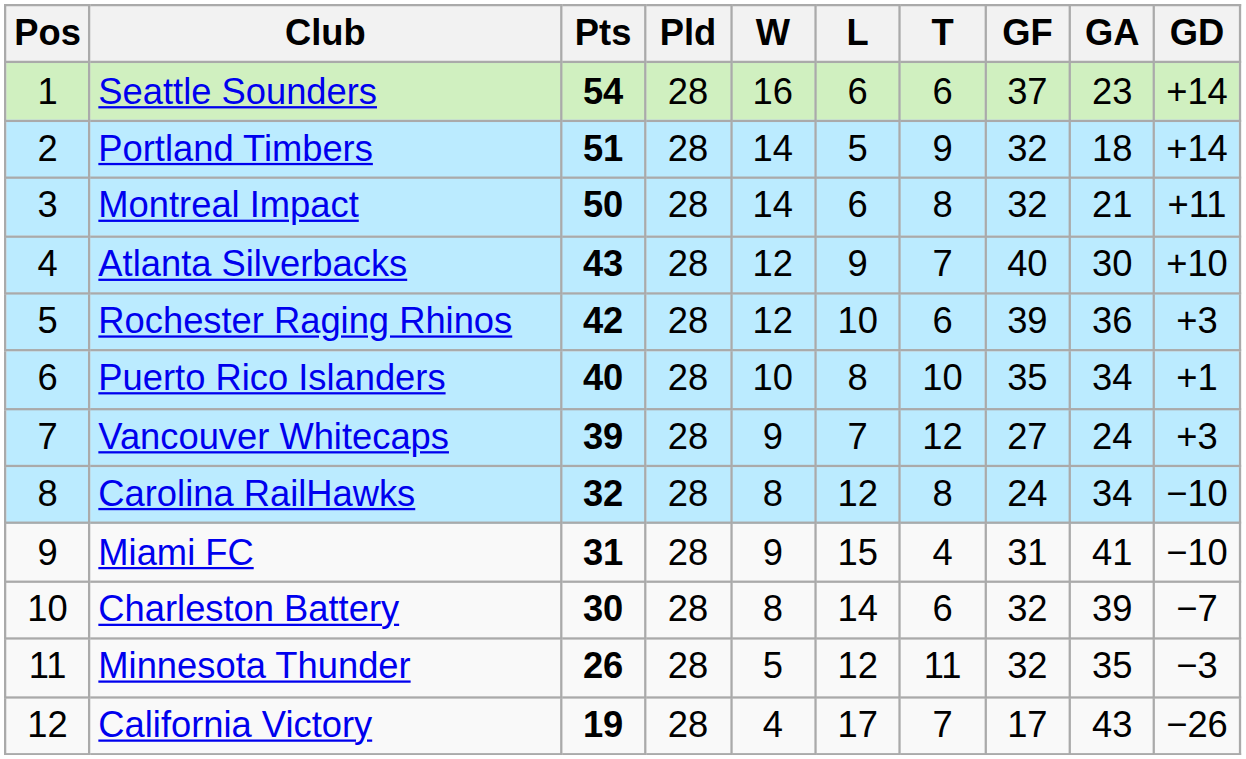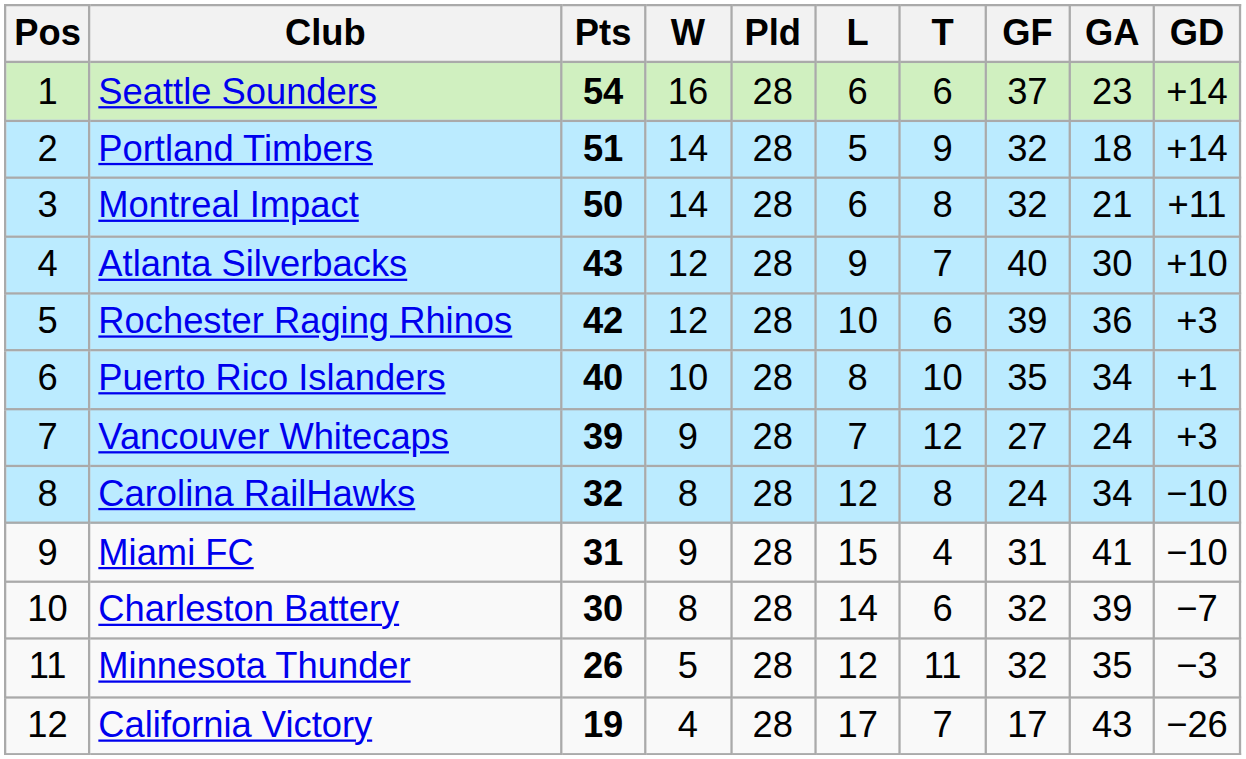columns swapped: Pld <-> W
